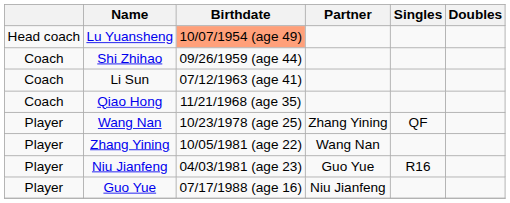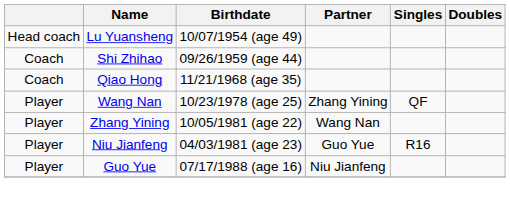Lu Yuansheng | Birthdate: lightsalmon background -> no background
- row: Coach | Li Sun | 07/12/1963 (age 41)
